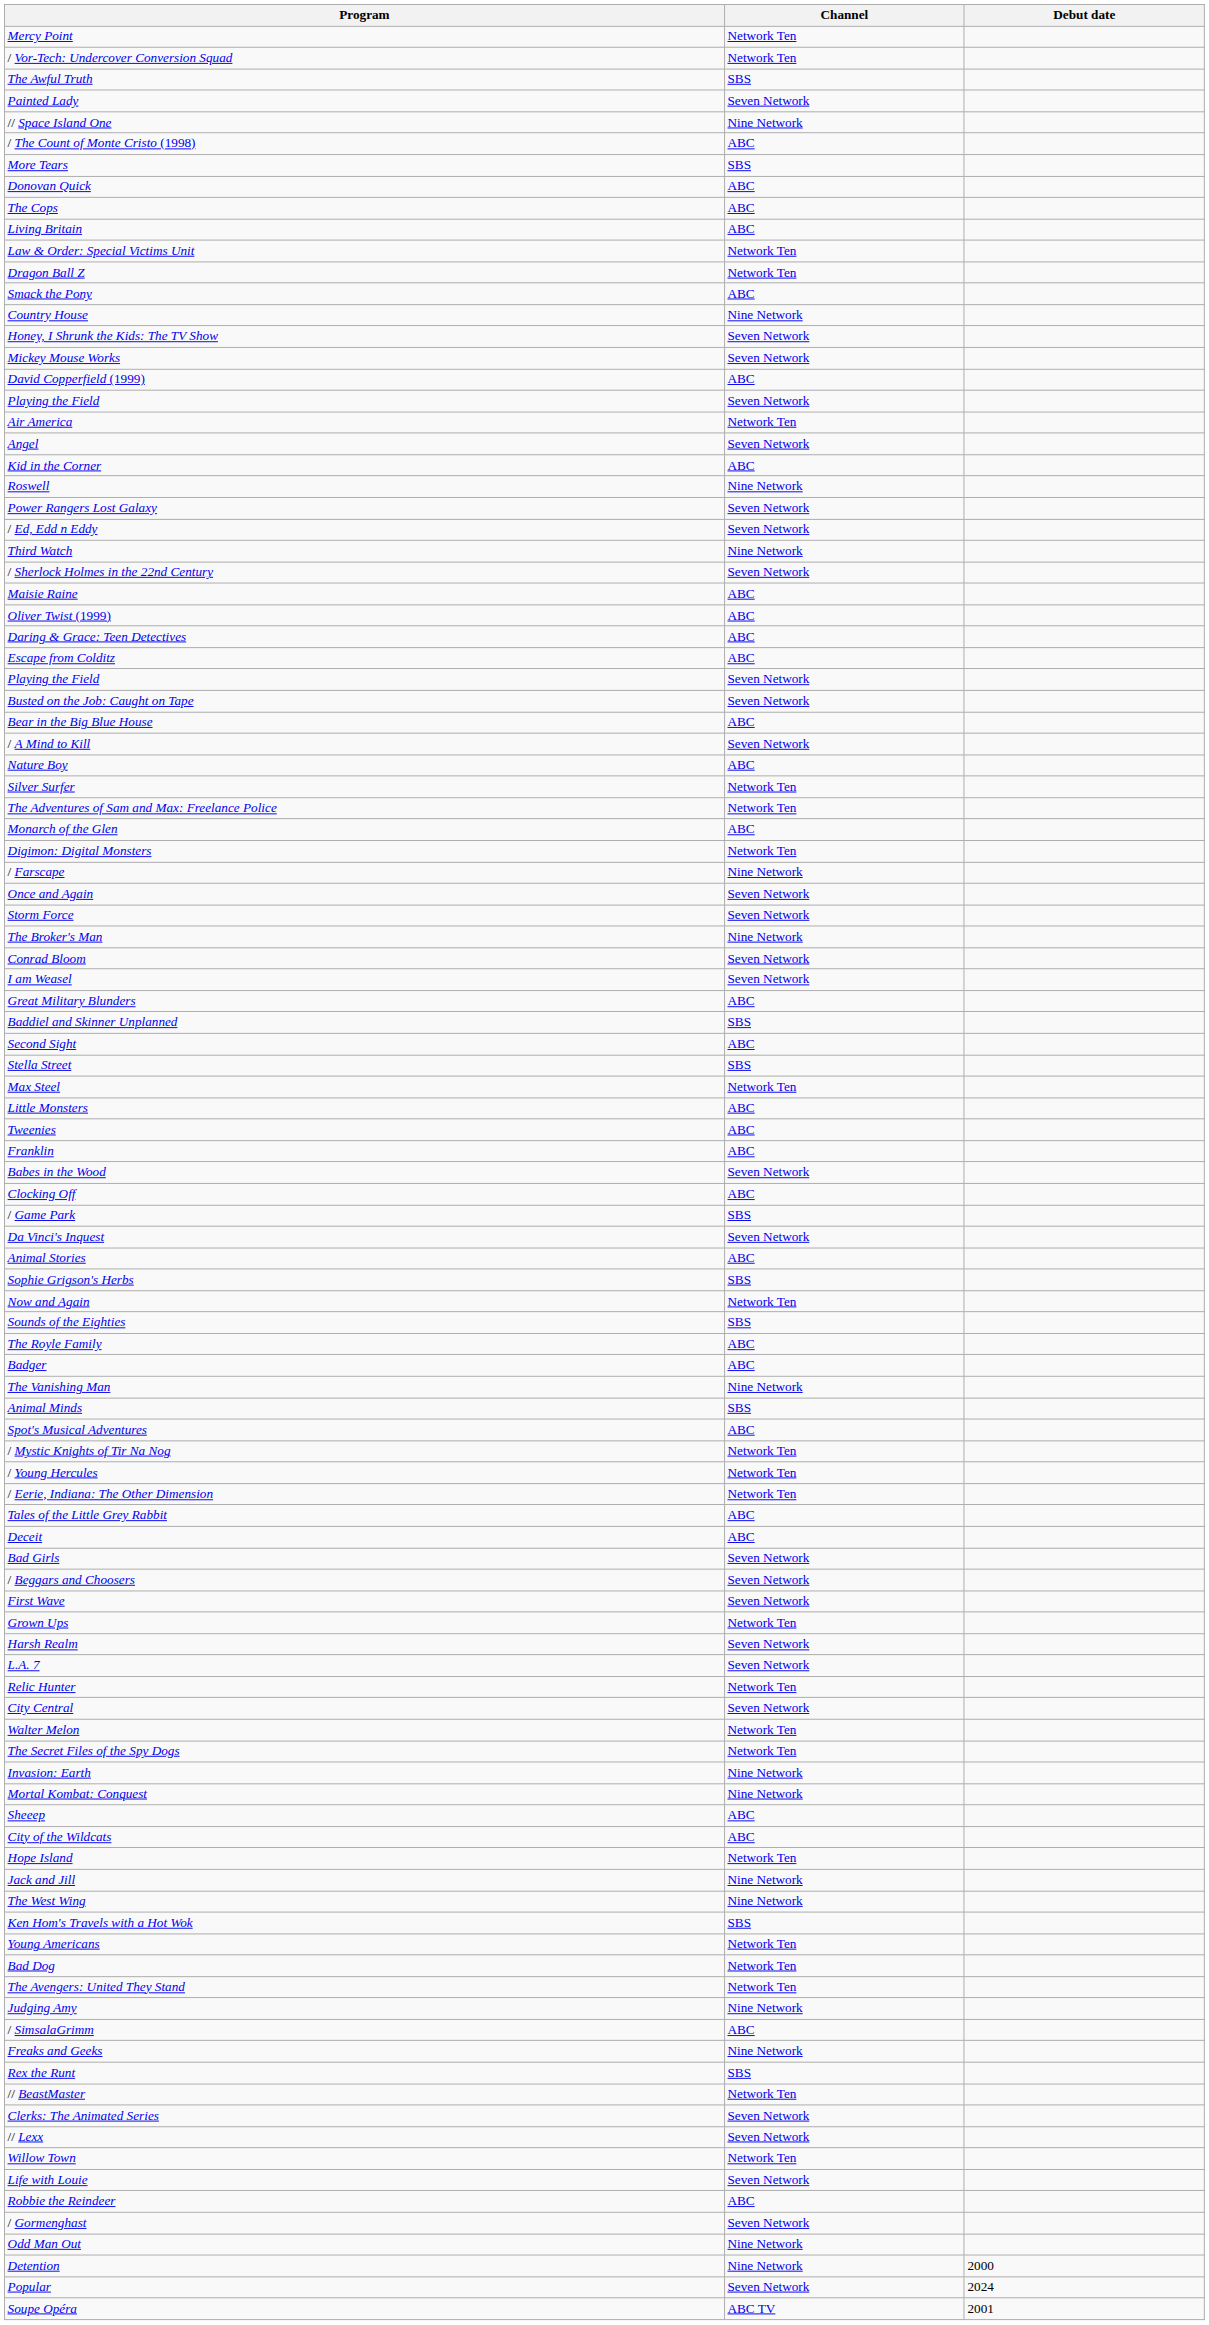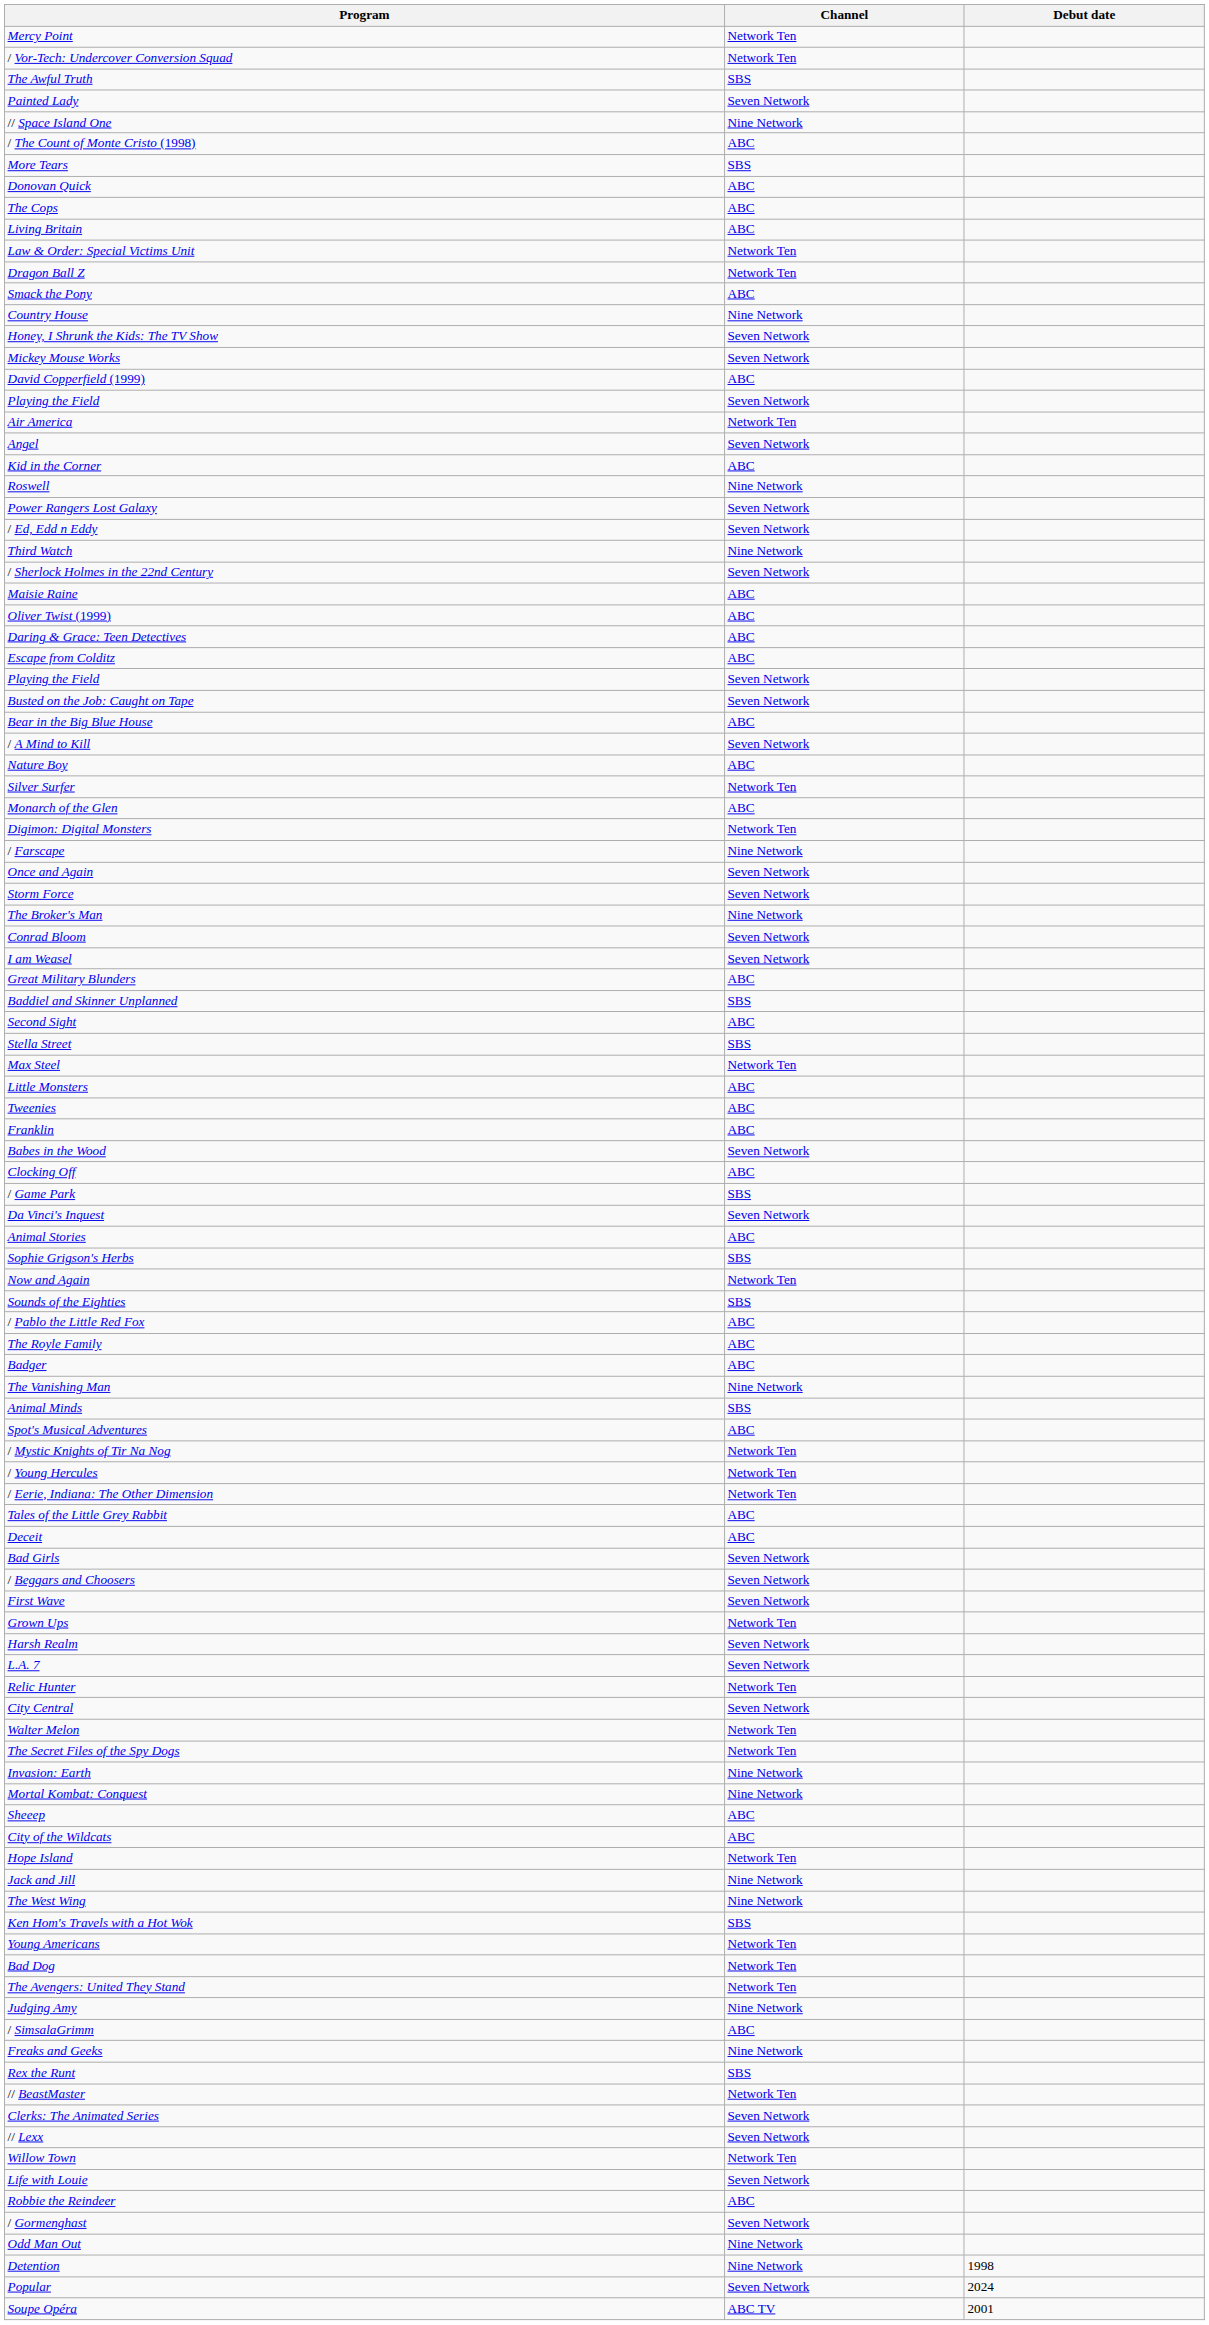- row: The Adventures of Sam and Max: Freelance Police | Network Ten
+ row: / Pablo the Little Red Fox | ABC
Detention | Debut date: 2000 -> 1998
